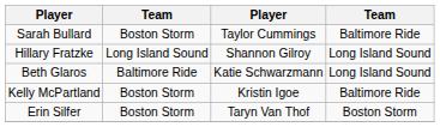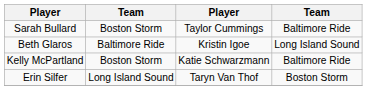- row: Hillary Fratzke | Long Island Sound | Shannon Gilroy | Long Island Sound
Beth Glaros | column 3: Katie Schwarzmann -> Kristin Igoe
Kelly McPartland | column 3: Kristin Igoe -> Katie Schwarzmann
Erin Silfer | column 2: Boston Storm -> Long Island Sound
